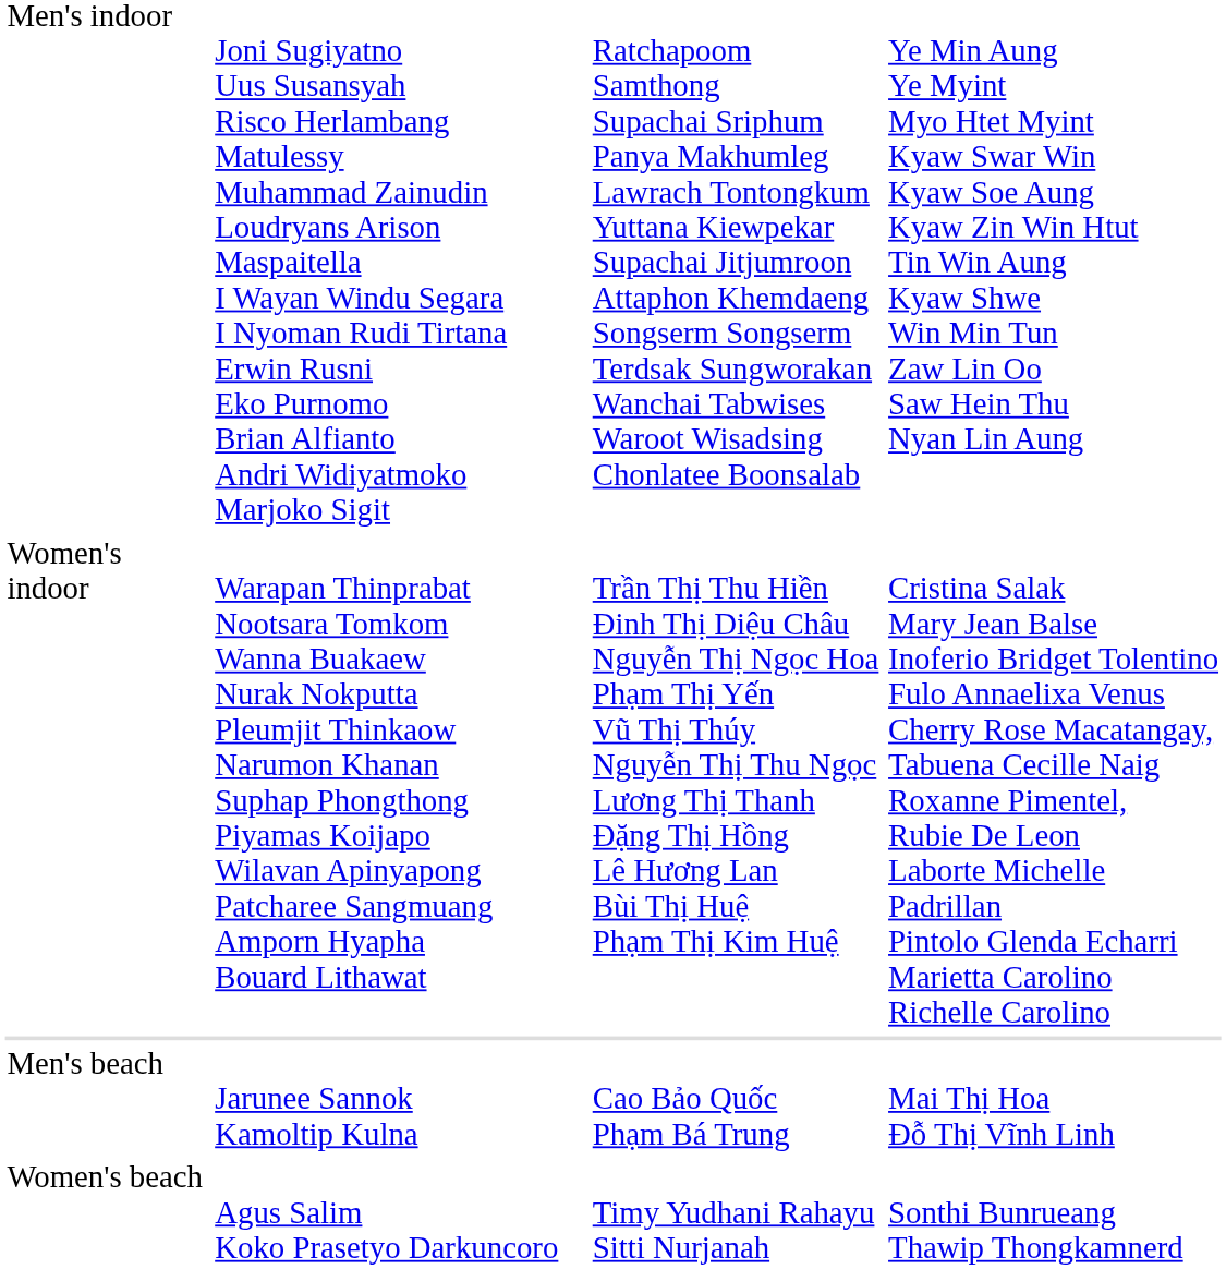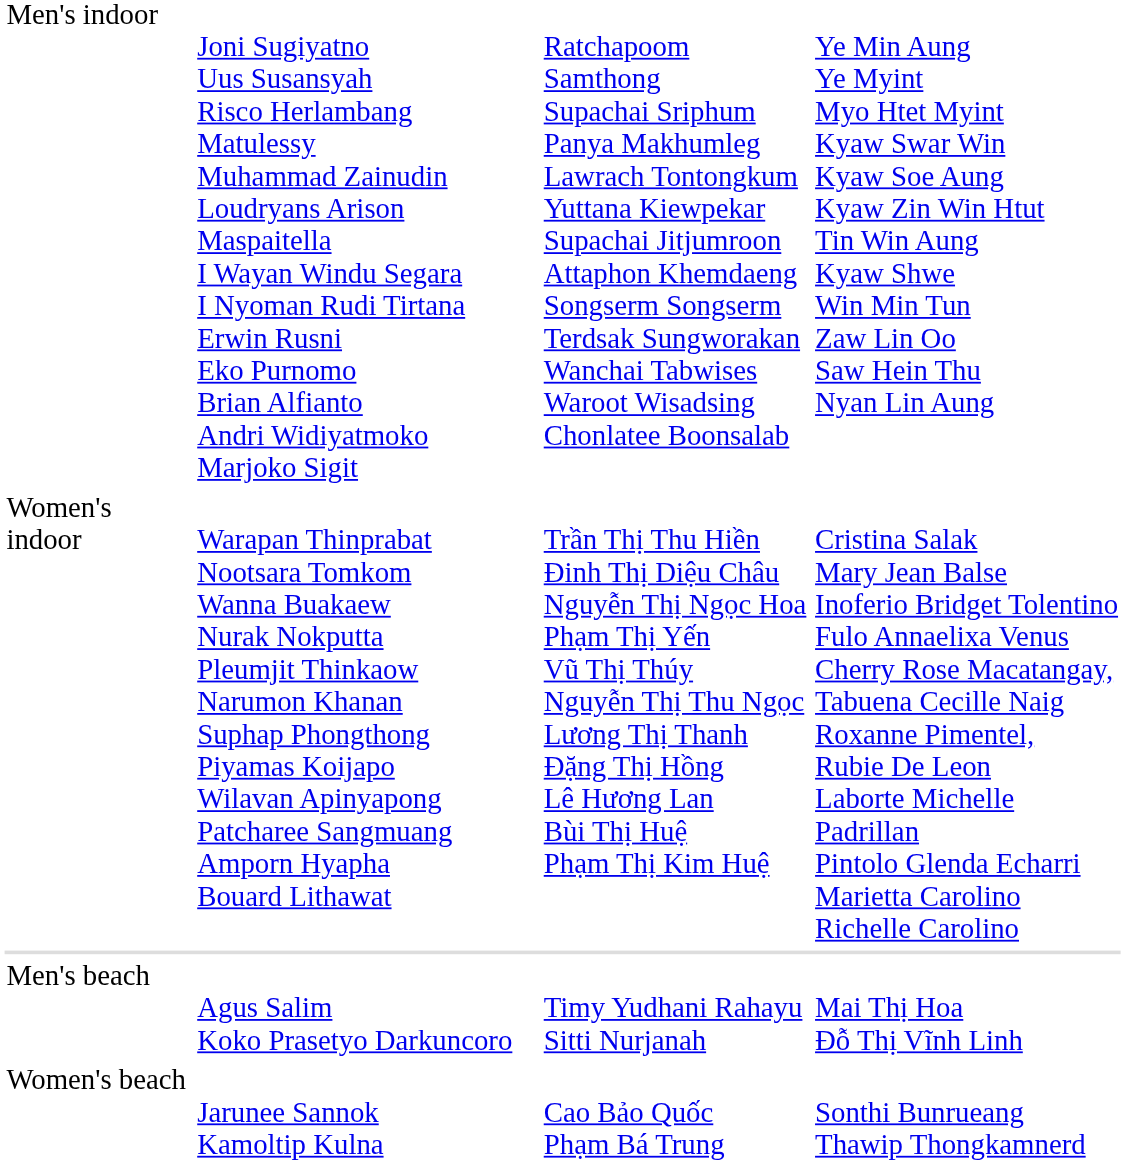Men's beach | column 2: Jarunee Sannok Kamoltip Kulna -> Agus Salim Koko Prasetyo Darkuncoro
Men's beach | column 3: Cao Bảo Quốc Phạm Bá Trung -> Timy Yudhani Rahayu Sitti Nurjanah
Women's beach | column 2: Agus Salim Koko Prasetyo Darkuncoro -> Jarunee Sannok Kamoltip Kulna
Women's beach | column 3: Timy Yudhani Rahayu Sitti Nurjanah -> Cao Bảo Quốc Phạm Bá Trung
